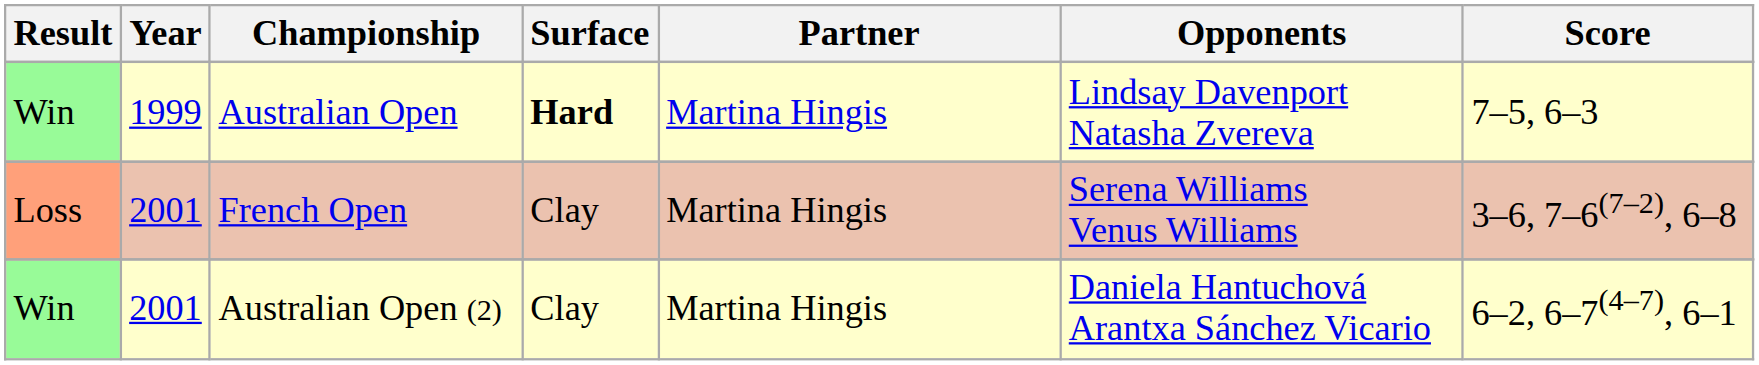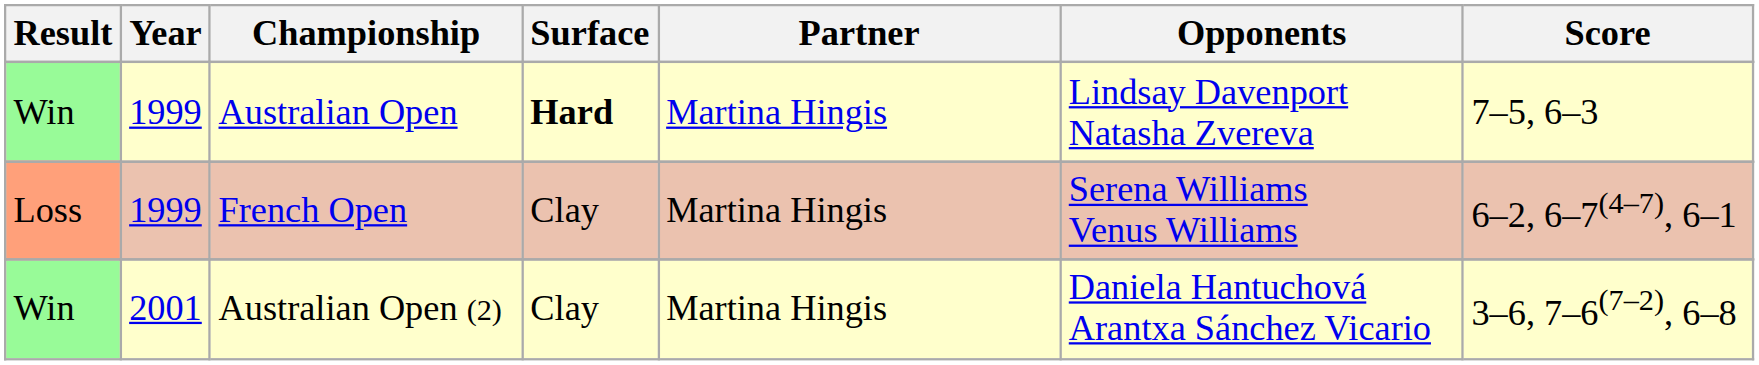French Open | Year: 2001 -> 1999
French Open | Score: 3–6, 7–6(7–2), 6–8 -> 6–2, 6–7(4–7), 6–1
Australian Open (2) | Score: 6–2, 6–7(4–7), 6–1 -> 3–6, 7–6(7–2), 6–8
